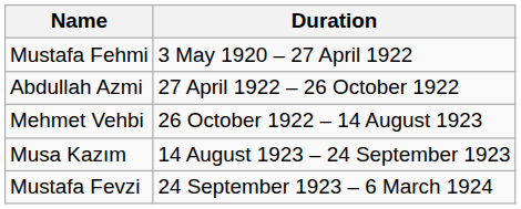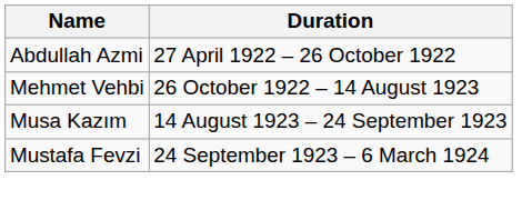- row: Mustafa Fehmi | 3 May 1920 – 27 April 1922
